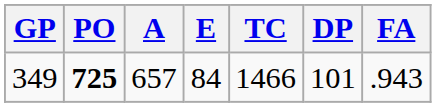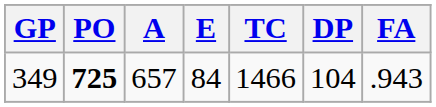349 | DP: 101 -> 104
